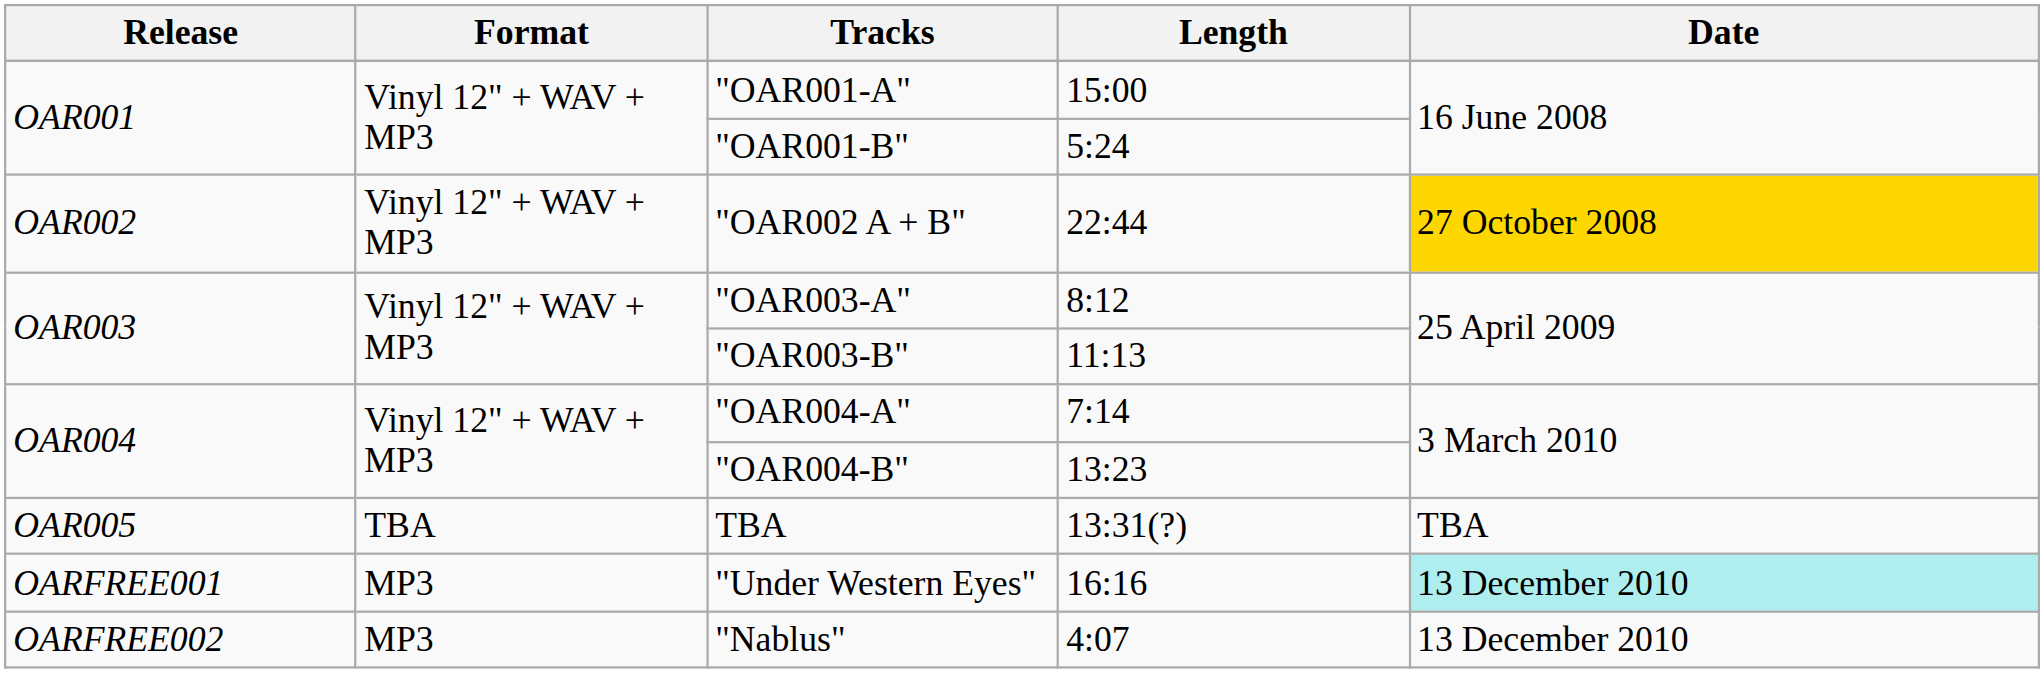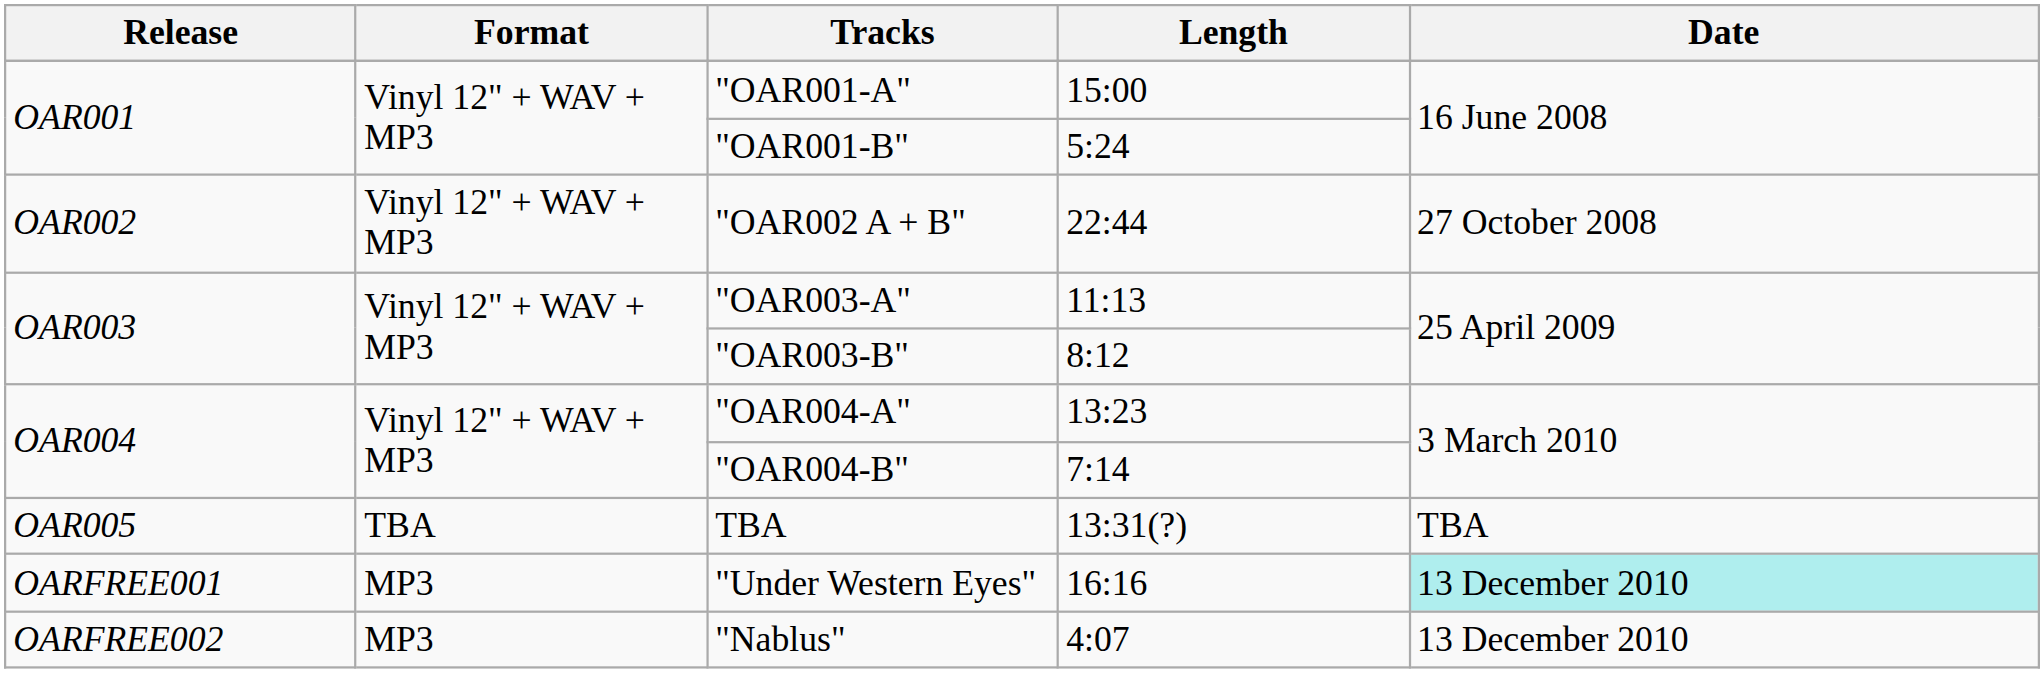"OAR002 A + B" | Date: gold background -> no background
"OAR003-A" | Length: 8:12 -> 11:13
"OAR003-B" | Length: 11:13 -> 8:12
"OAR004-A" | Length: 7:14 -> 13:23
"OAR004-B" | Length: 13:23 -> 7:14
